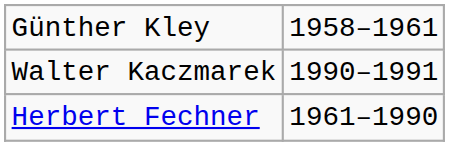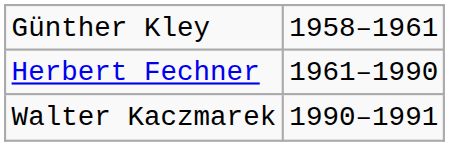rows swapped: Herbert Fechner <-> Walter Kaczmarek
